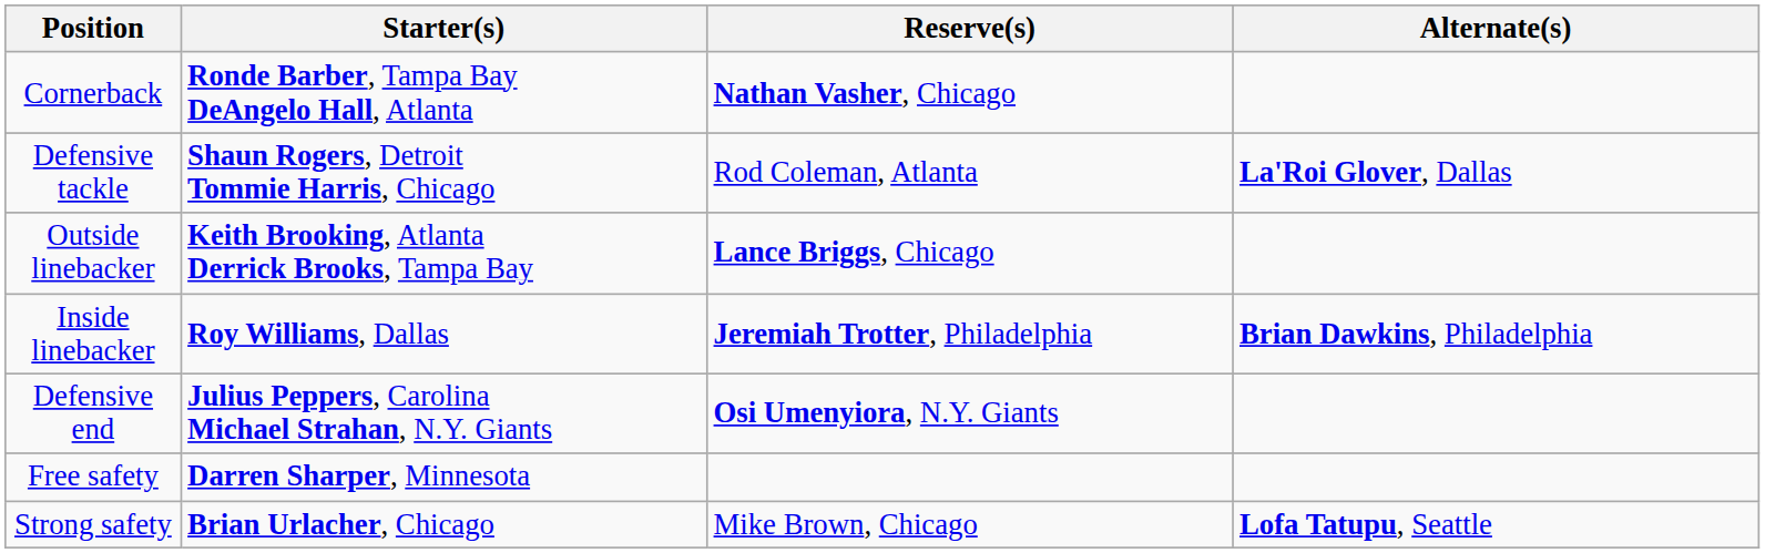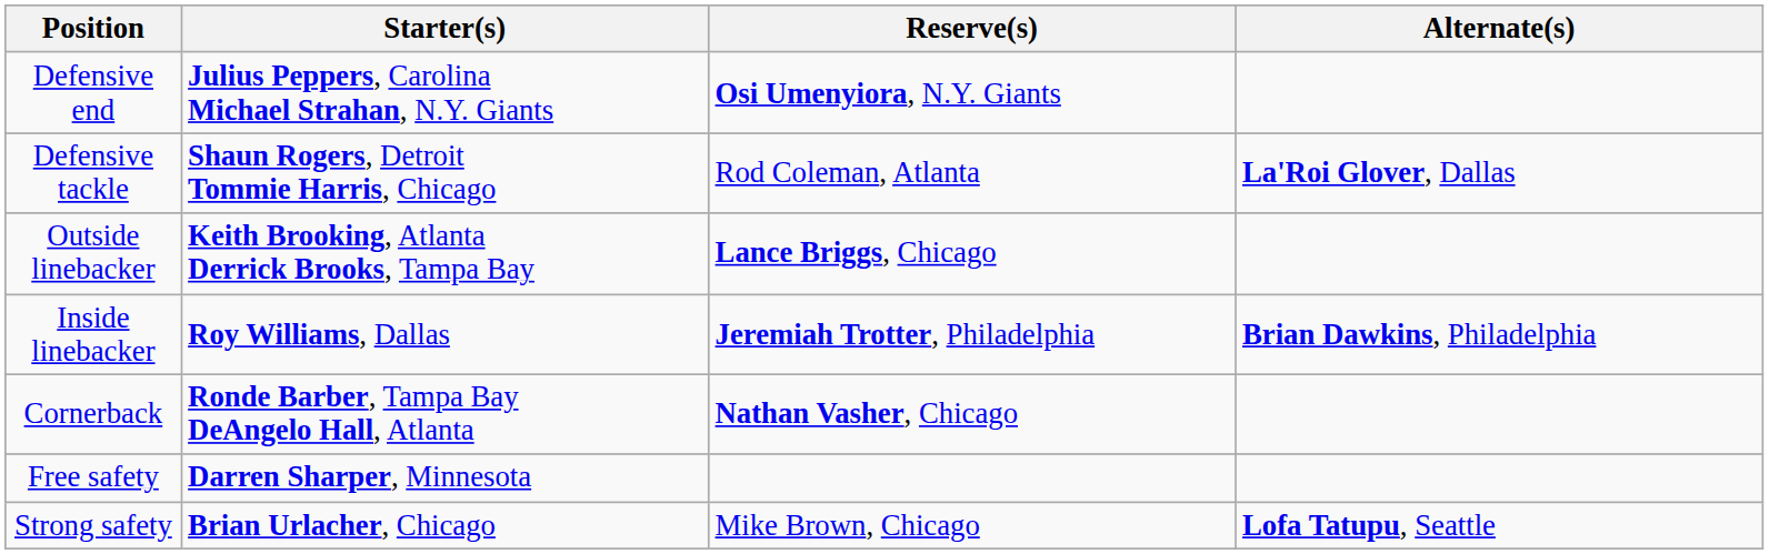rows swapped: Defensive end <-> Cornerback
